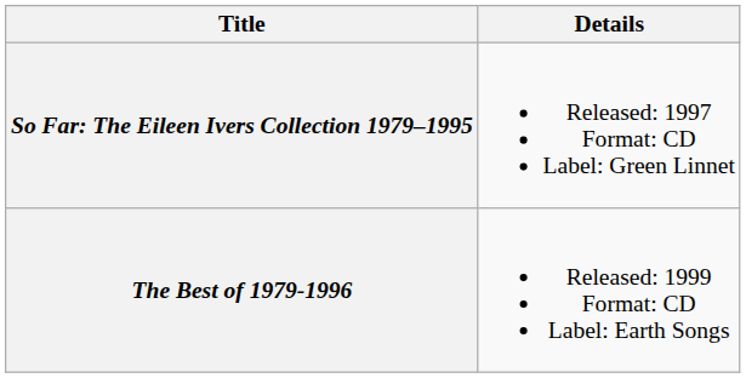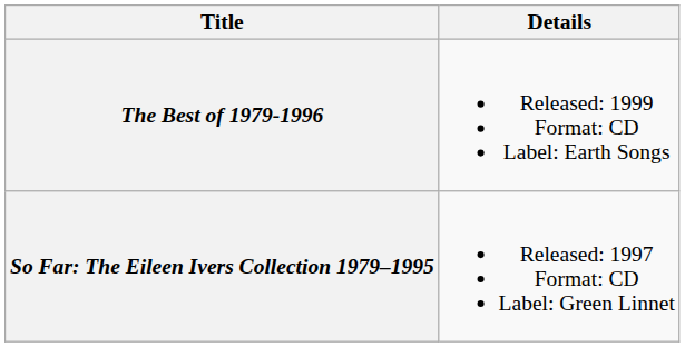rows swapped: So Far: The Eileen Ivers Collection 1979–1995 <-> The Best of 1979-1996
